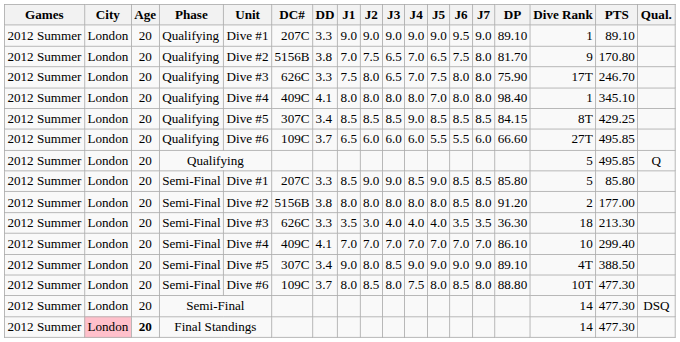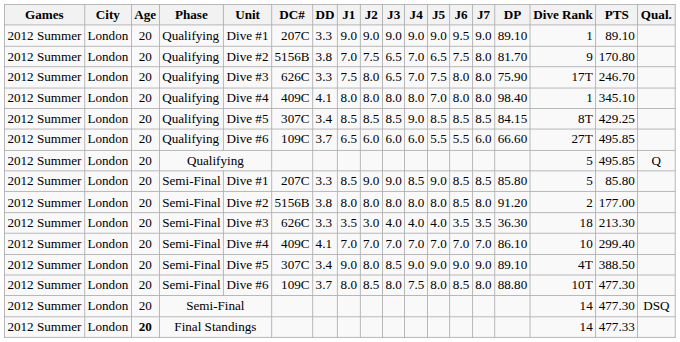Final Standings | City: pink background -> no background
Final Standings | PTS: 477.30 -> 477.33
